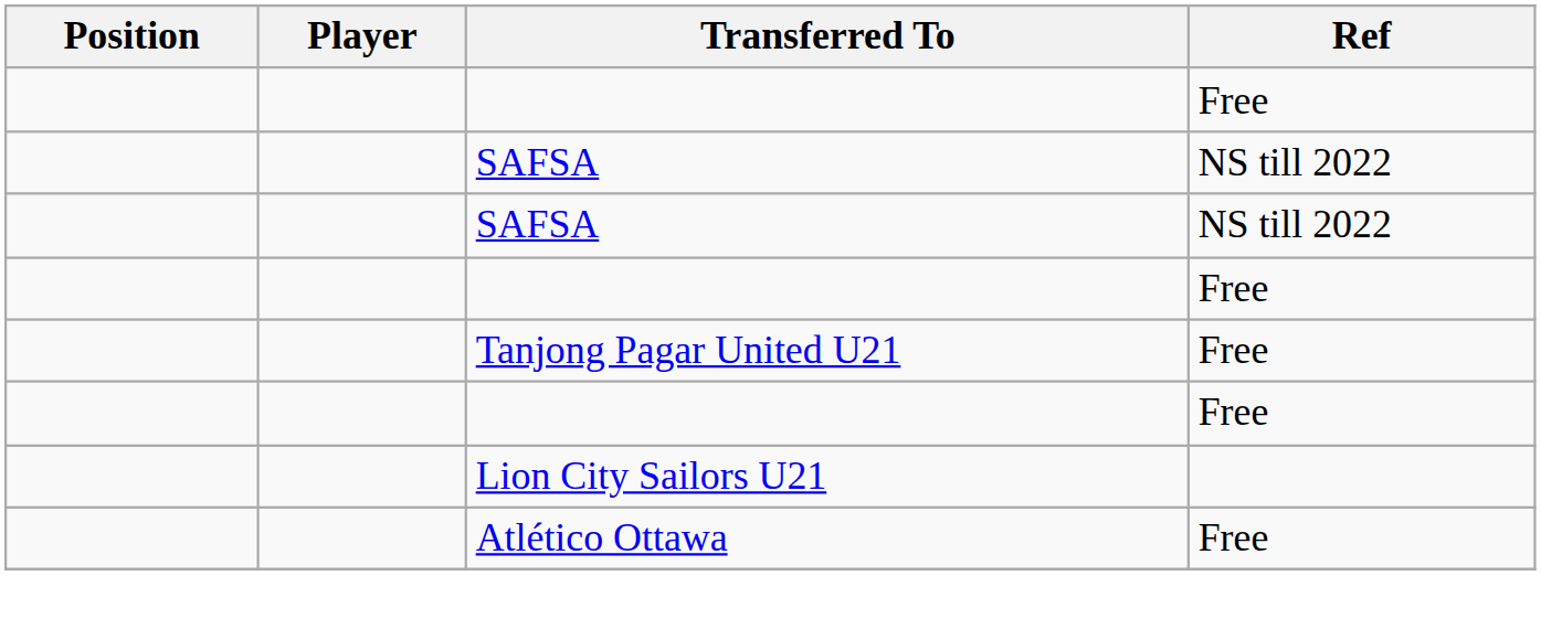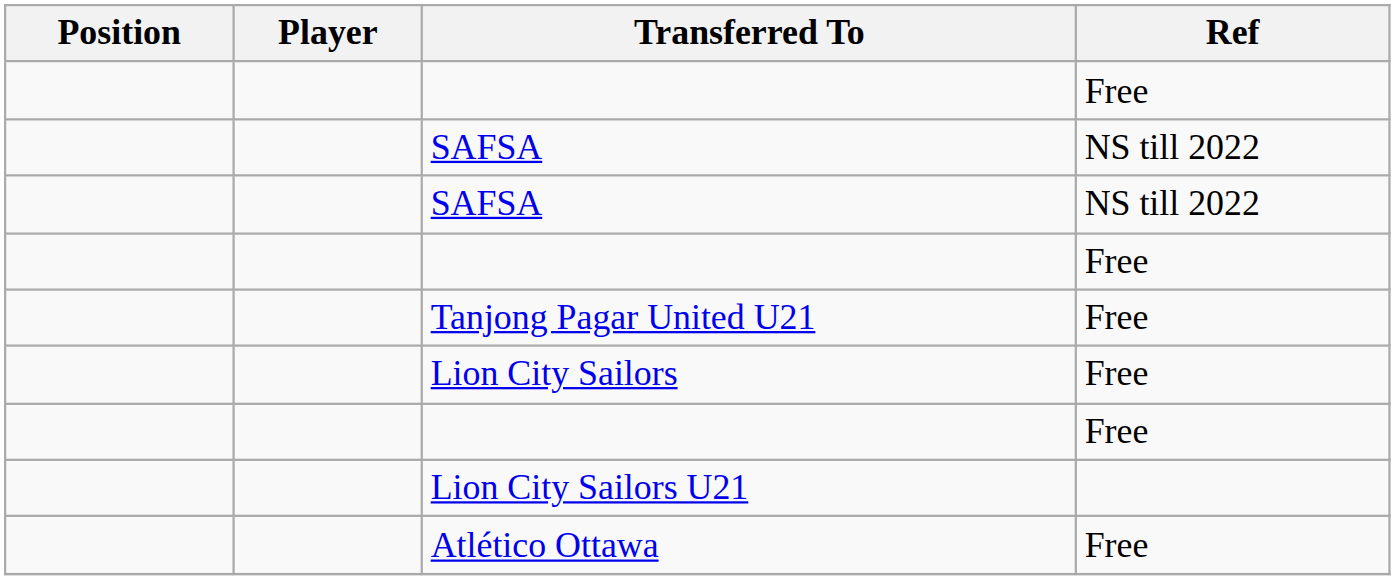+ row: Lion City Sailors | Free
